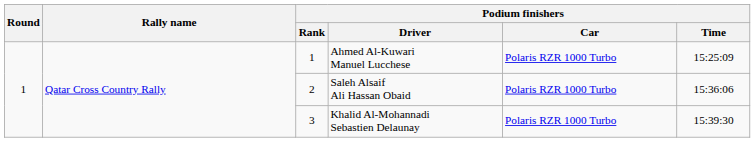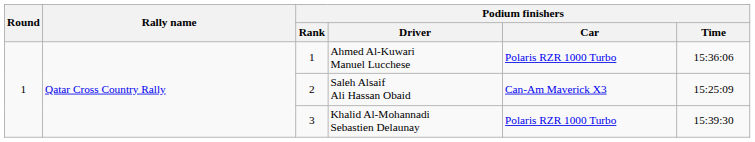Ahmed Al-Kuwari Manuel Lucchese | Podium finishers / Time: 15:25:09 -> 15:36:06
Saleh Alsaif Ali Hassan Obaid | Podium finishers / Car: Polaris RZR 1000 Turbo -> Can-Am Maverick X3
Saleh Alsaif Ali Hassan Obaid | Podium finishers / Time: 15:36:06 -> 15:25:09
